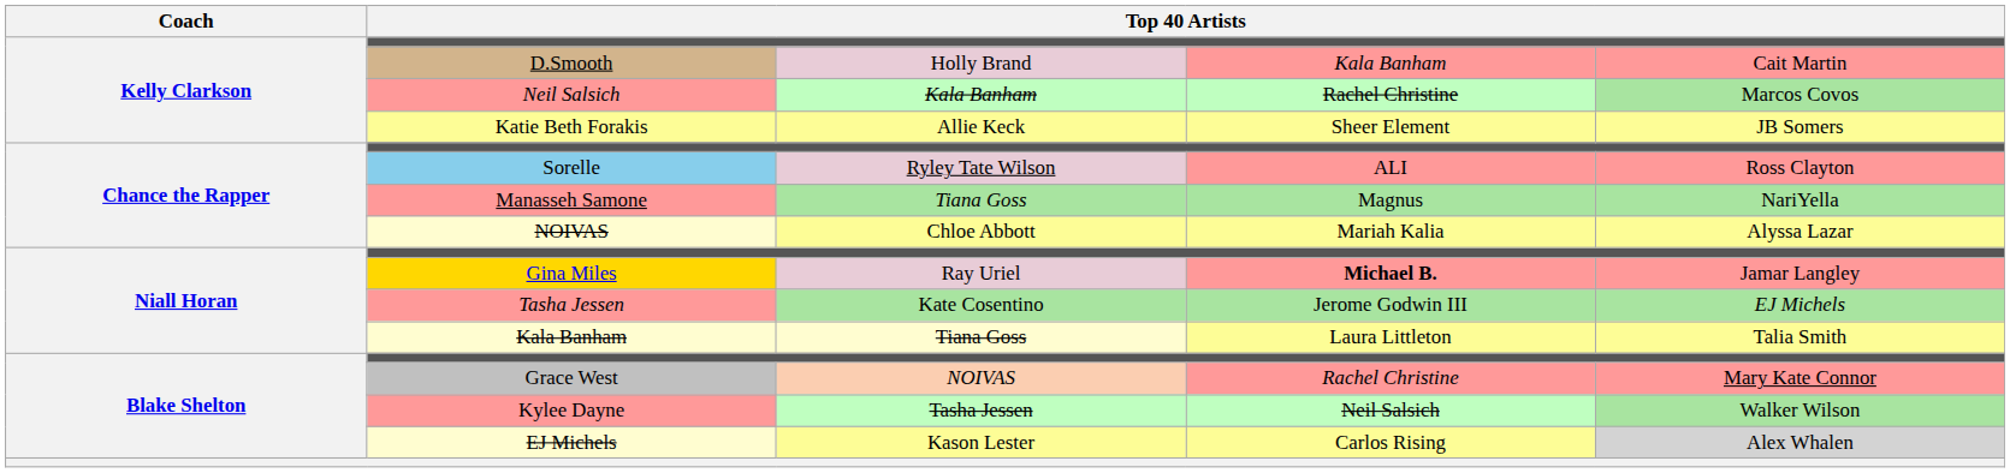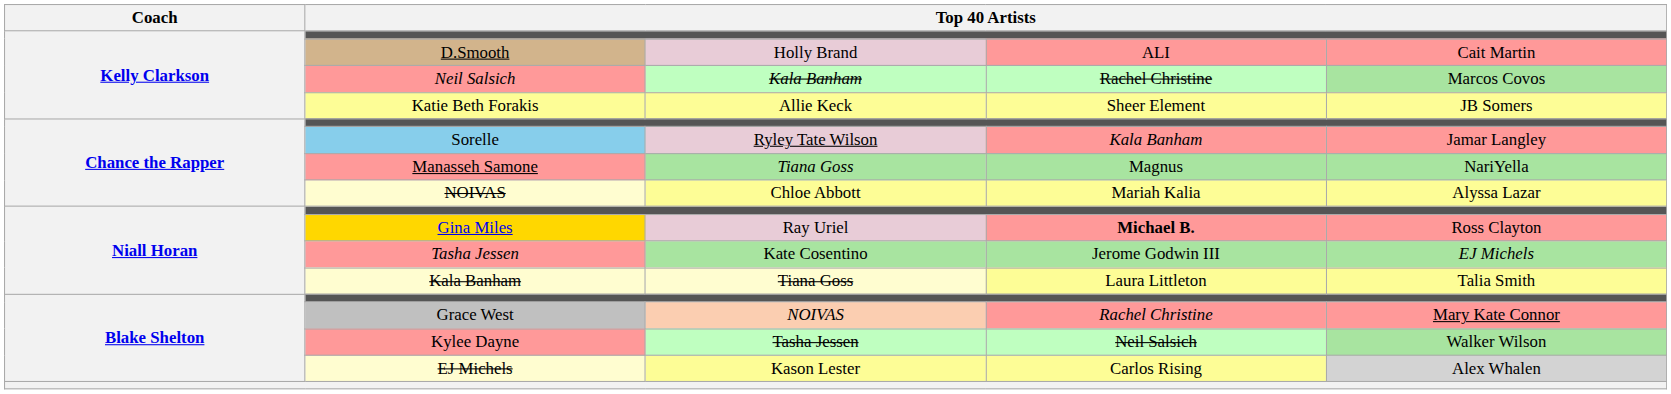D.Smooth | column 4: Kala Banham -> ALI
Sorelle | column 4: ALI -> Kala Banham
Sorelle | column 5: Ross Clayton -> Jamar Langley
Gina Miles | column 5: Jamar Langley -> Ross Clayton
